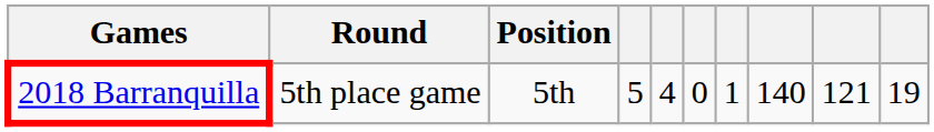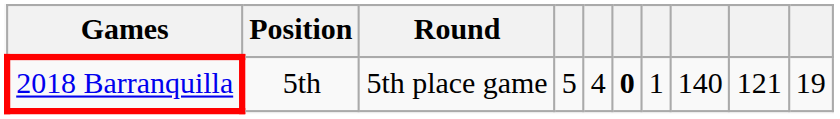columns swapped: Round <-> Position
2018 Barranquilla | column 6: normal -> bold
